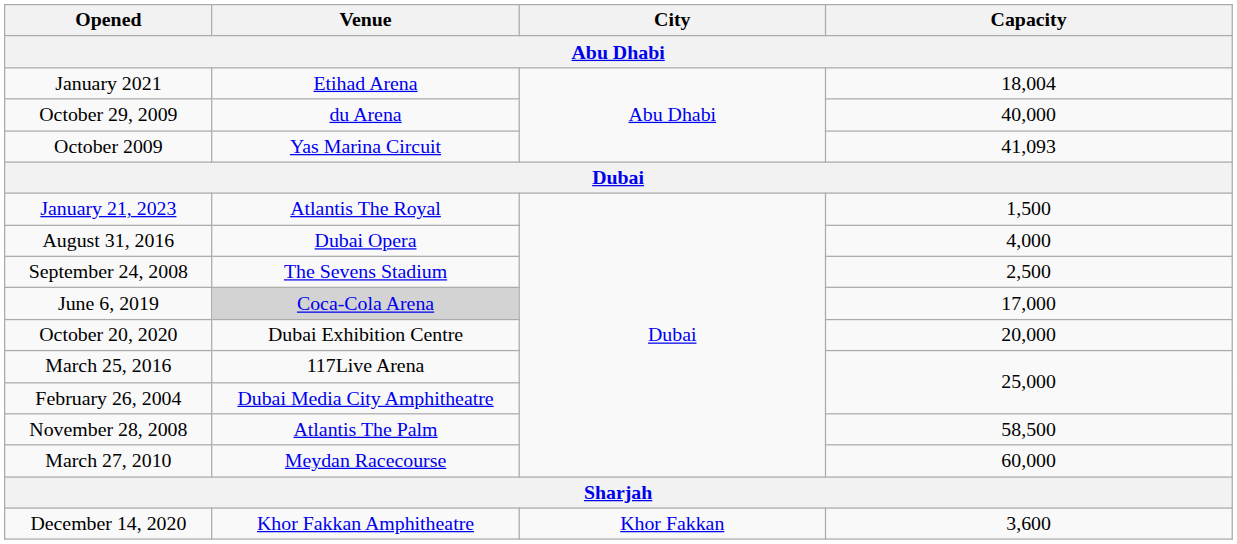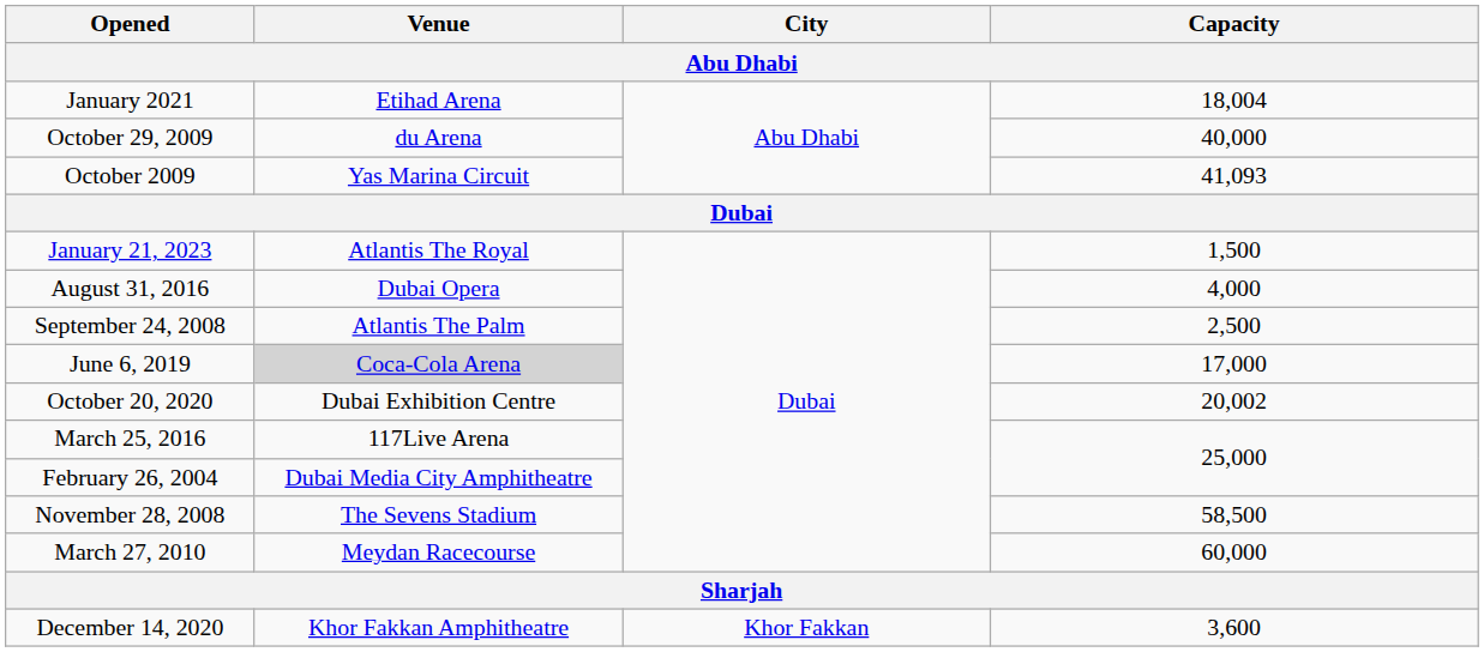September 24, 2008 | Venue: The Sevens Stadium -> Atlantis The Palm
October 20, 2020 | Capacity: 20,000 -> 20,002
November 28, 2008 | Venue: Atlantis The Palm -> The Sevens Stadium
